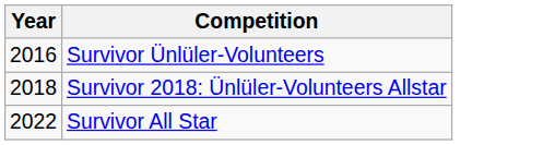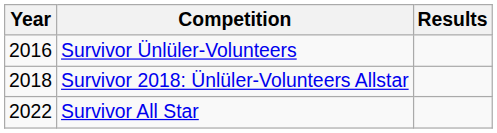+ column: Results
